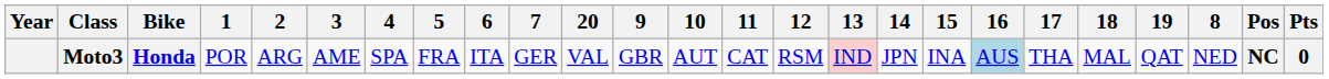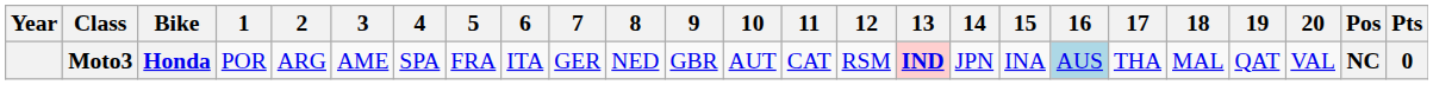columns swapped: 8 <-> 20
Moto3 | 13: normal -> bold
